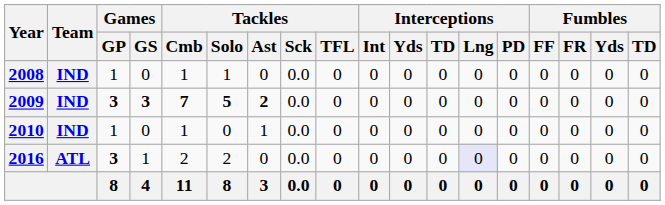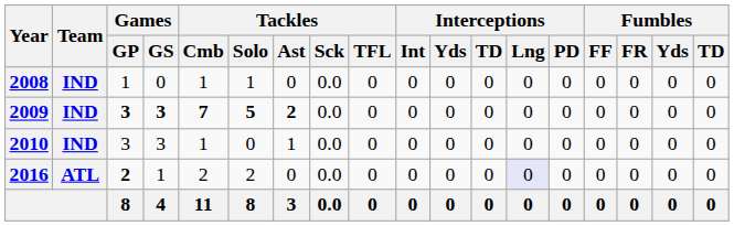2010 | Games / GP: 1 -> 3
2010 | Games / GS: 0 -> 3
2016 | Games / GP: 3 -> 2
